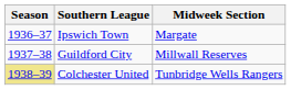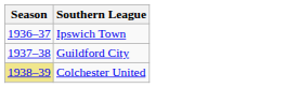- column: Midweek Section | Margate | Millwall Reserves | Tunbridge Wells Rangers
